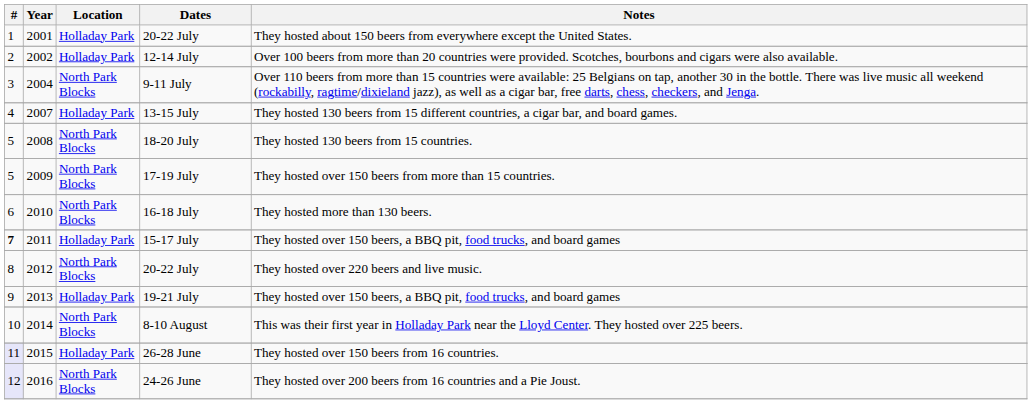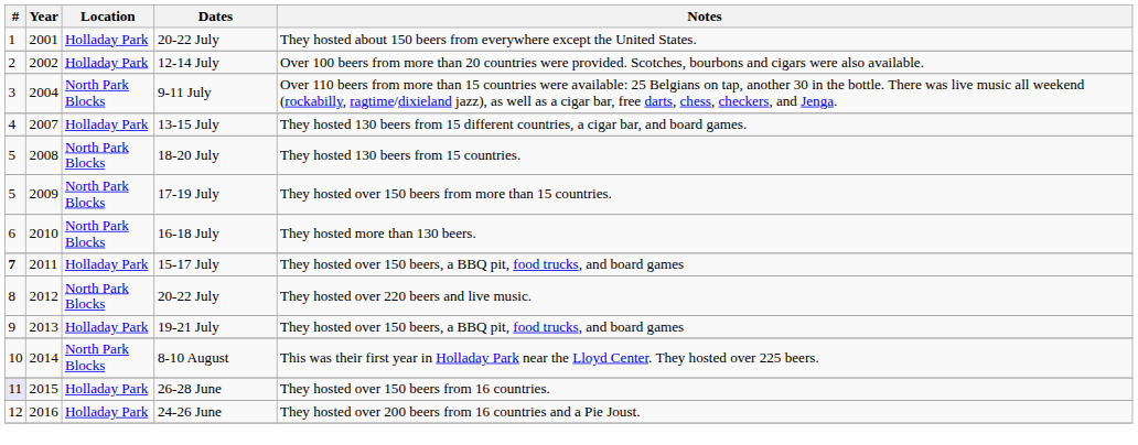24-26 June | #: lavender background -> no background
24-26 June | Location: North Park Blocks -> Holladay Park
